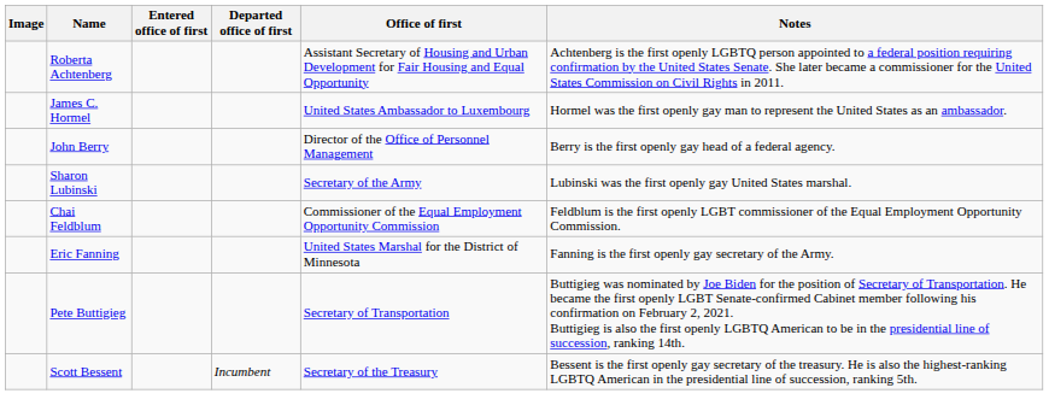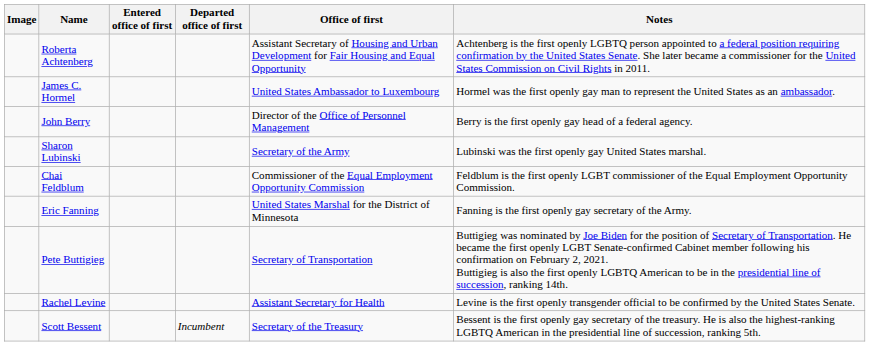+ row: Rachel Levine | Assistant Secretary for Health | Levine is the first openly transgender official to be confirmed by the United States Senate.
